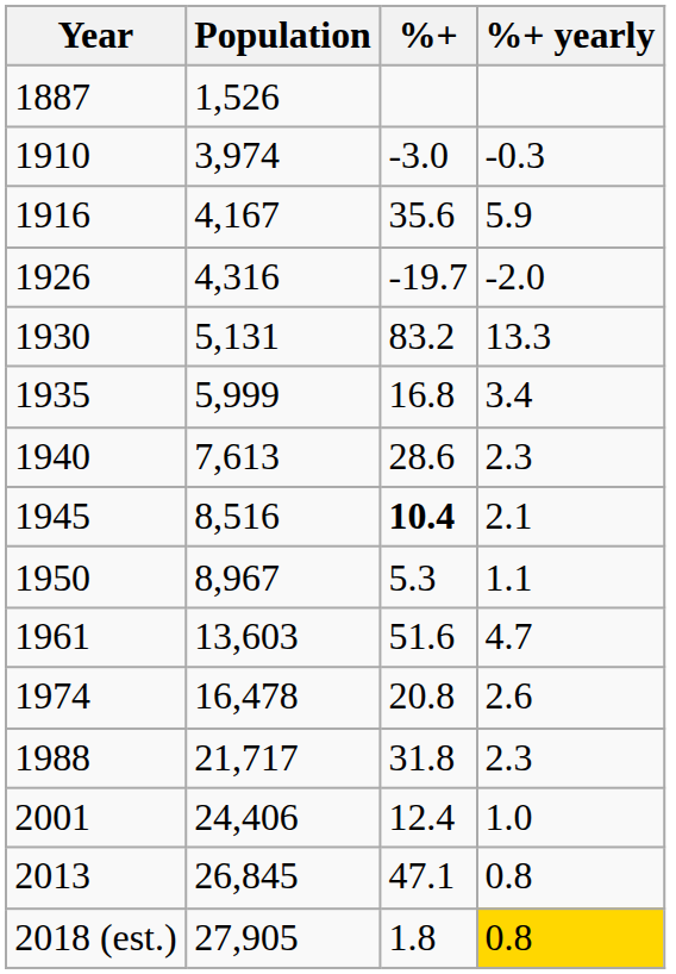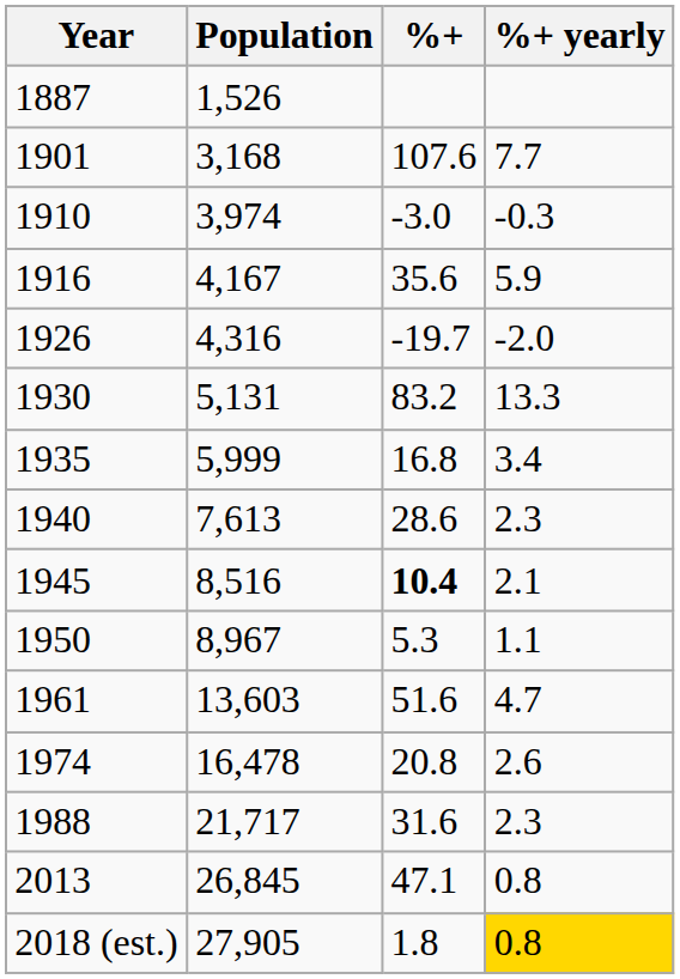+ row: 1901 | 3,168 | 107.6 | 7.7
1988 | %+: 31.8 -> 31.6
- row: 2001 | 24,406 | 12.4 | 1.0
